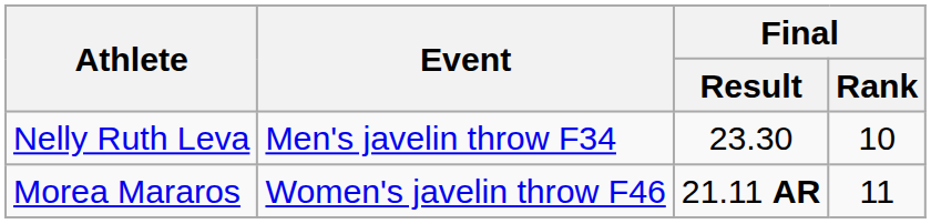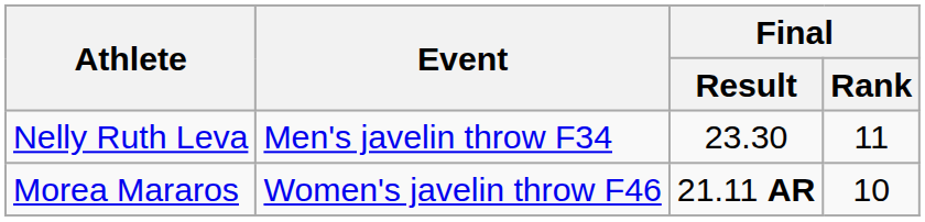Nelly Ruth Leva | Final / Rank: 10 -> 11
Morea Mararos | Final / Rank: 11 -> 10
